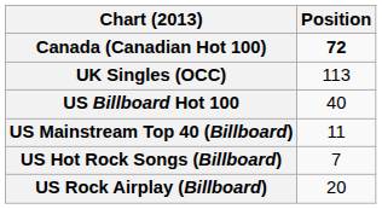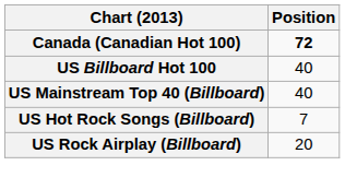- row: UK Singles (OCC) | 113
US Mainstream Top 40 (Billboard) | Position: 11 -> 40
